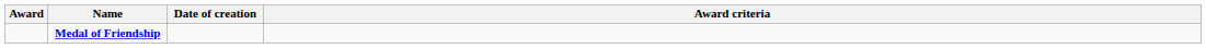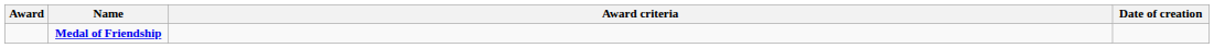columns swapped: Date of creation <-> Award criteria
